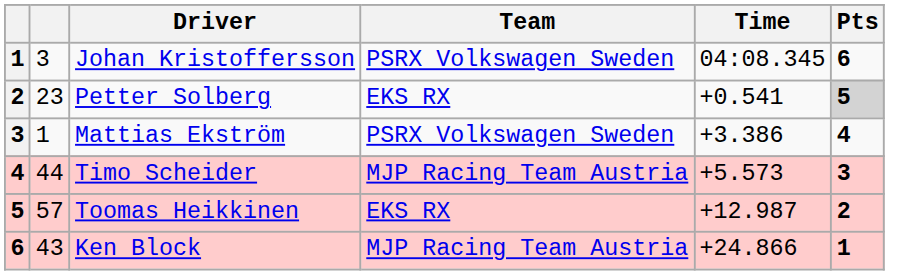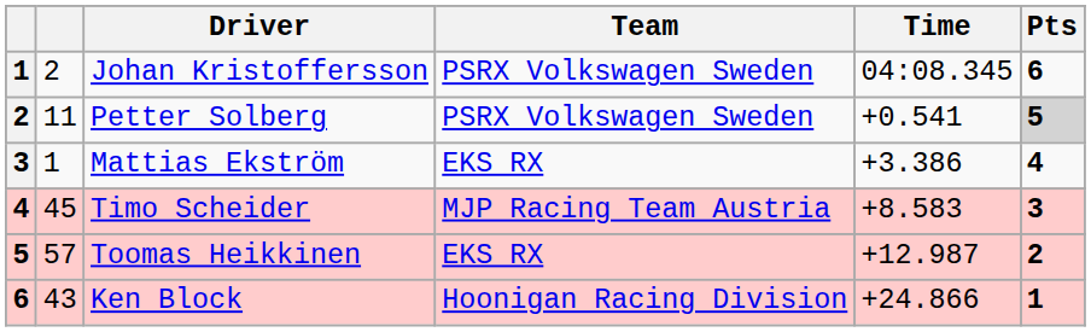Johan Kristoffersson | column 2: 3 -> 2
Petter Solberg | column 2: 23 -> 11
Petter Solberg | Team: EKS RX -> PSRX Volkswagen Sweden
Mattias Ekström | Team: PSRX Volkswagen Sweden -> EKS RX
Timo Scheider | column 2: 44 -> 45
Timo Scheider | Time: +5.573 -> +8.583
Ken Block | Team: MJP Racing Team Austria -> Hoonigan Racing Division
